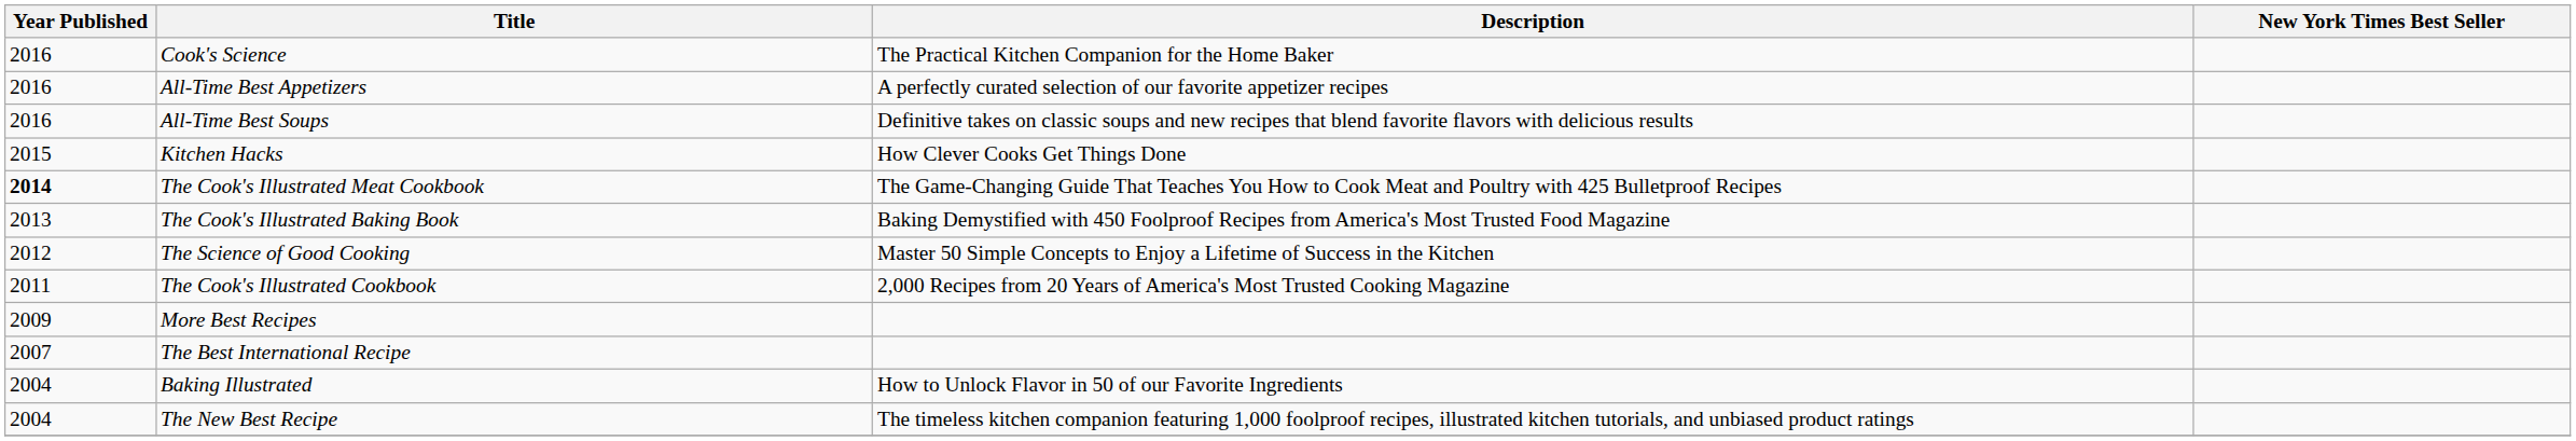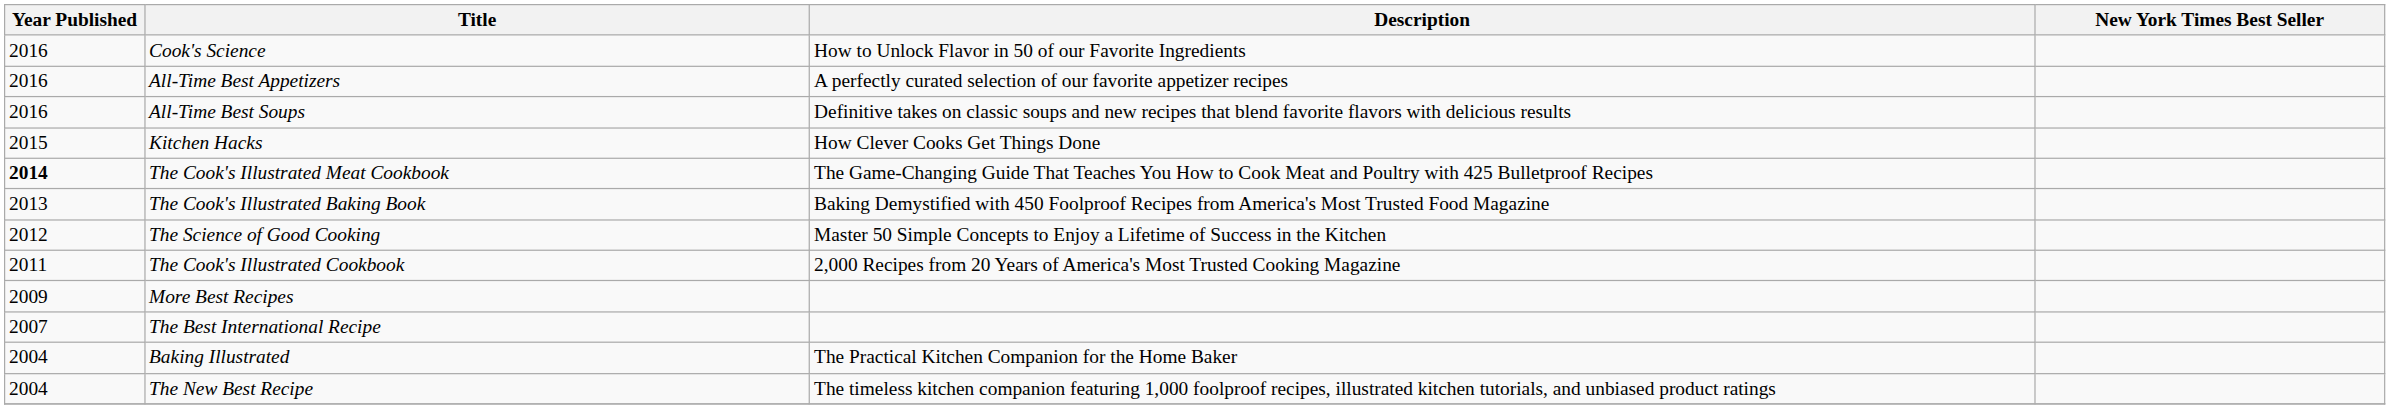Cook's Science | Description: The Practical Kitchen Companion for the Home Baker -> How to Unlock Flavor in 50 of our Favorite Ingredients
Baking Illustrated | Description: How to Unlock Flavor in 50 of our Favorite Ingredients -> The Practical Kitchen Companion for the Home Baker
